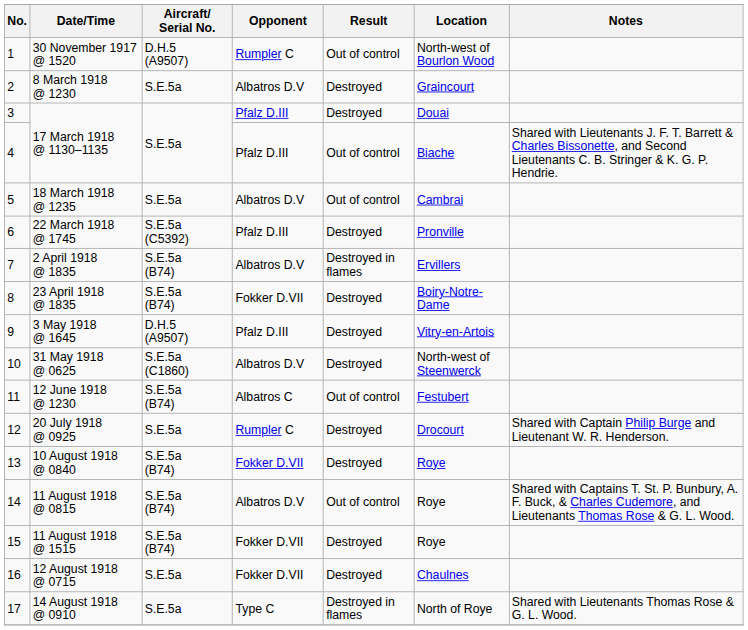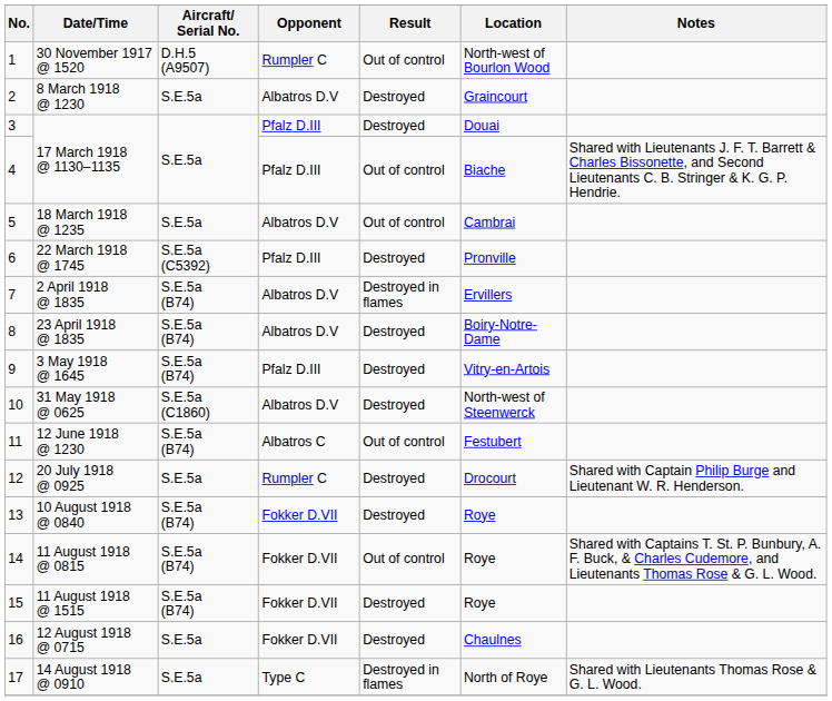23 April 1918 @ 1835 | Opponent: Fokker D.VII -> Albatros D.V
3 May 1918 @ 1645 | Aircraft/ Serial No.: D.H.5 (A9507) -> S.E.5a (B74)
11 August 1918 @ 0815 | Opponent: Albatros D.V -> Fokker D.VII
